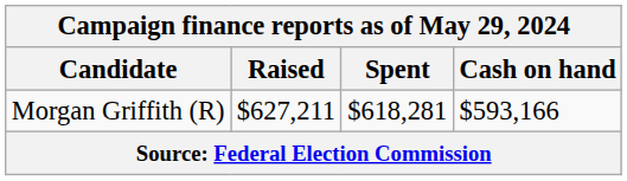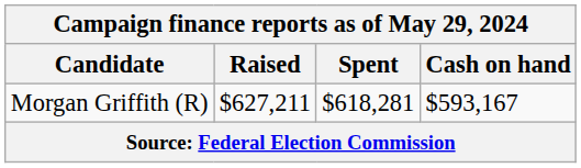Morgan Griffith (R) | Cash on hand: $593,166 -> $593,167
